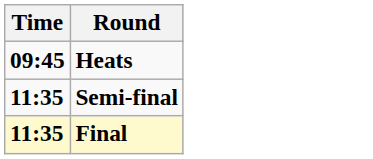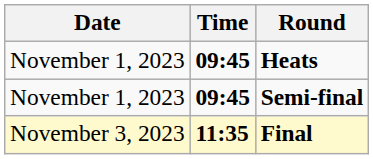+ column: Date | November 1, 2023 | November 1, 2023 | November 3, 2023
Semi-final | Time: 11:35 -> 09:45
